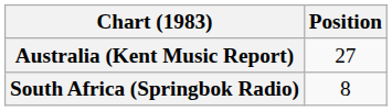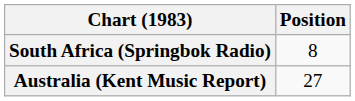rows swapped: Australia (Kent Music Report) <-> South Africa (Springbok Radio)
